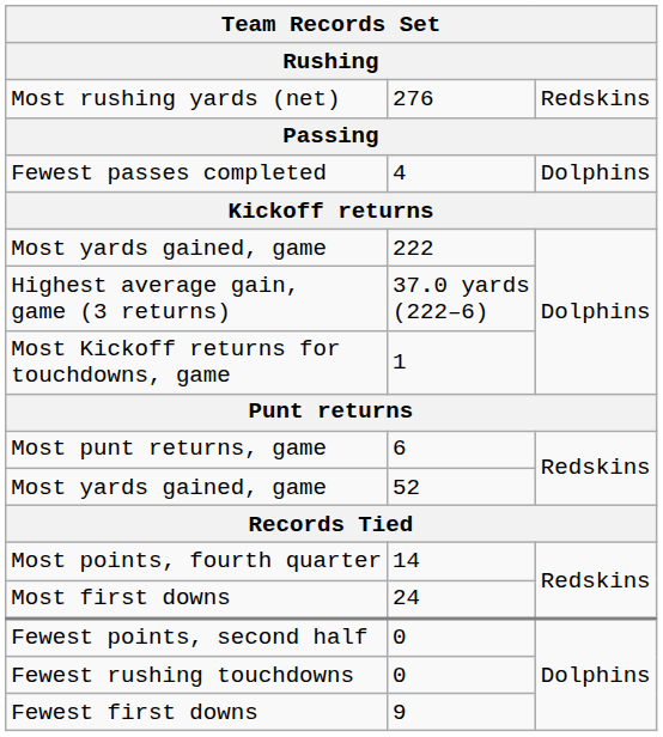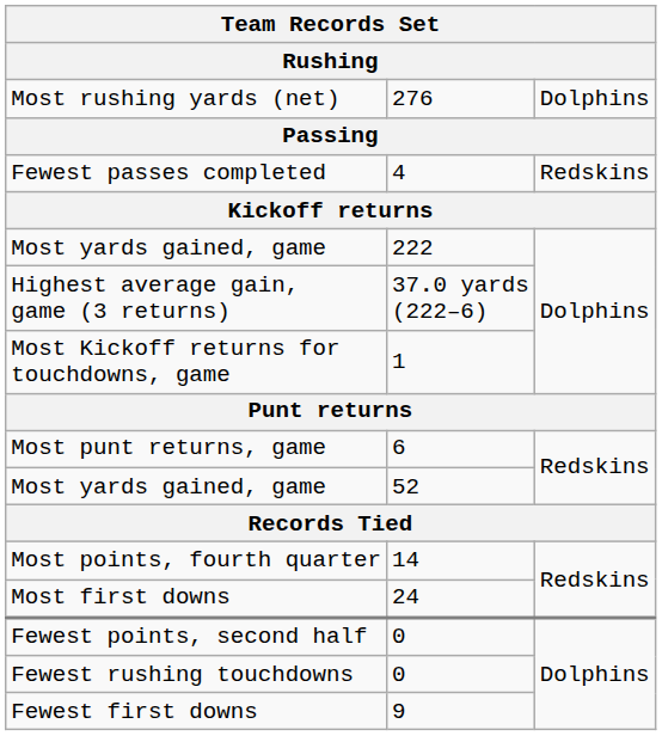Most rushing yards (net) | column 3: Redskins -> Dolphins
Fewest passes completed | column 3: Dolphins -> Redskins
